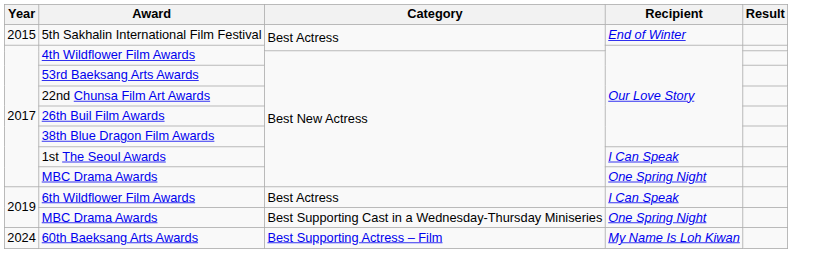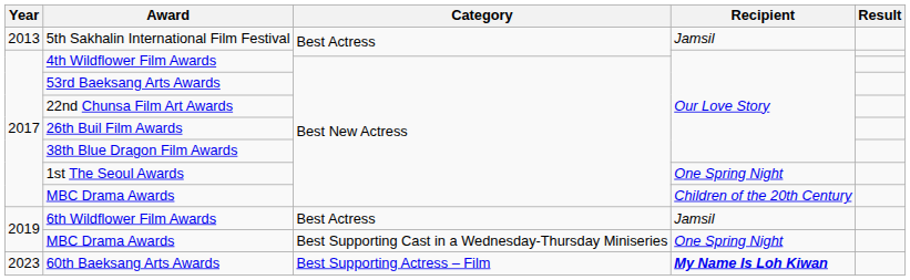5th Sakhalin International Film Festival | Year: 2015 -> 2013
5th Sakhalin International Film Festival | Recipient: End of Winter -> Jamsil
1st The Seoul Awards | Recipient: I Can Speak -> One Spring Night
MBC Drama Awards / Best New Actress | Recipient: One Spring Night -> Children of the 20th Century
6th Wildflower Film Awards | Recipient: I Can Speak -> Jamsil
60th Baeksang Arts Awards | Year: 2024 -> 2023
60th Baeksang Arts Awards | Recipient: normal -> bold
